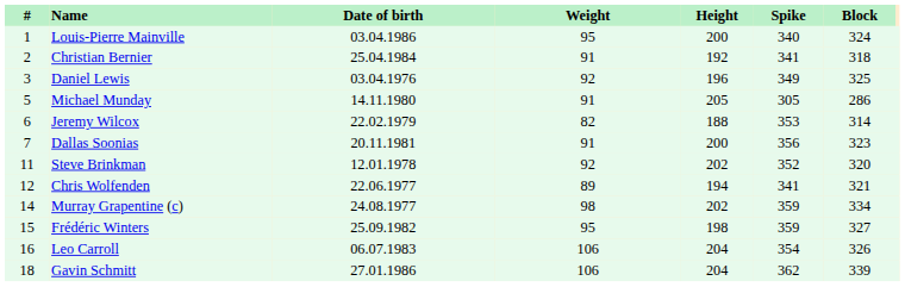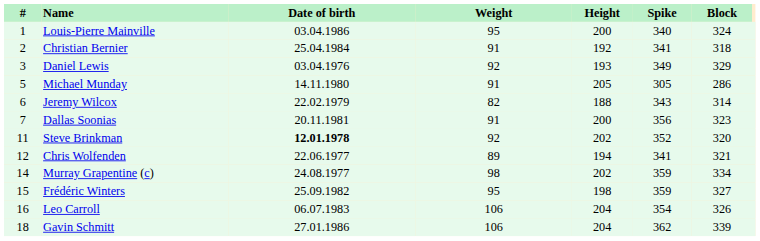Daniel Lewis | Height: 196 -> 193
Daniel Lewis | Block: 325 -> 329
Jeremy Wilcox | Spike: 353 -> 343
Steve Brinkman | Date of birth: normal -> bold
